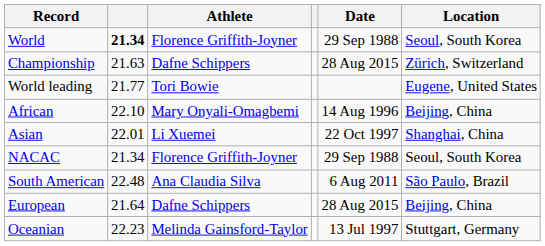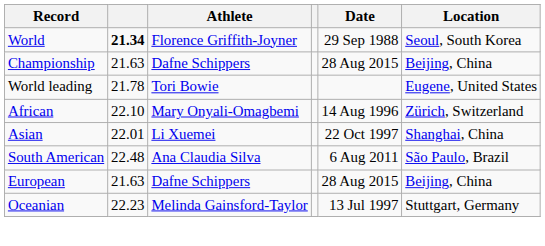Championship | Location: Zürich, Switzerland -> Beijing, China
World leading | column 2: 21.77 -> 21.78
African | Location: Beijing, China -> Zürich, Switzerland
- row: NACAC | 21.34 | Florence Griffith-Joyner | 29 Sep 1988 | Seoul, South Korea
European | column 2: 21.64 -> 21.63
